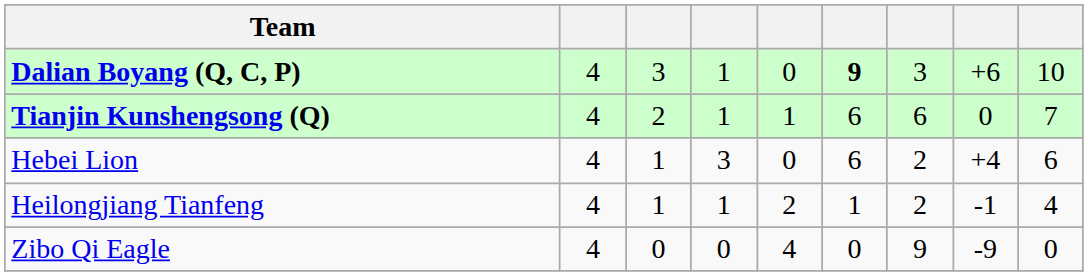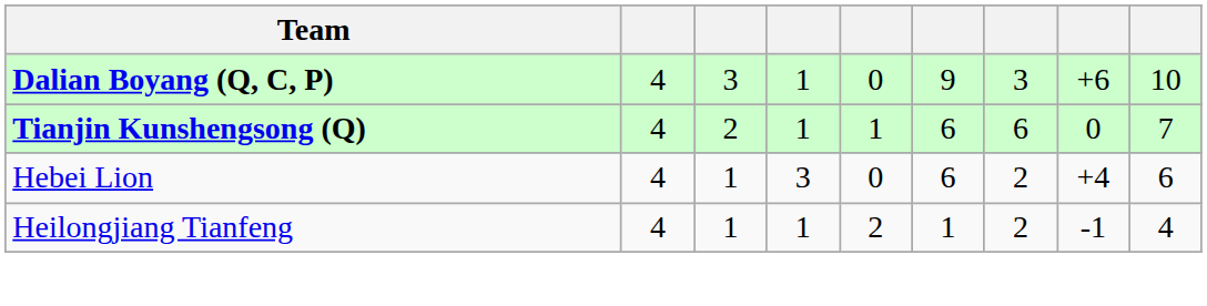Dalian Boyang (Q, C, P) | column 6: bold -> normal
- row: Zibo Qi Eagle | 4 | 0 | 0 | 4 | 0 | 9 | -9 | 0
